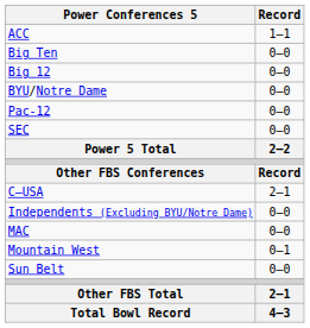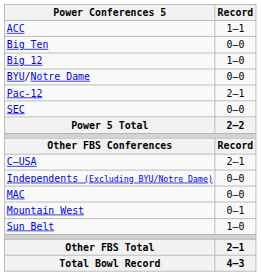Big 12 | Record: 0–0 -> 1–0
Pac-12 | Record: 0–0 -> 2–1
Sun Belt | Record: 0–0 -> 1–0
